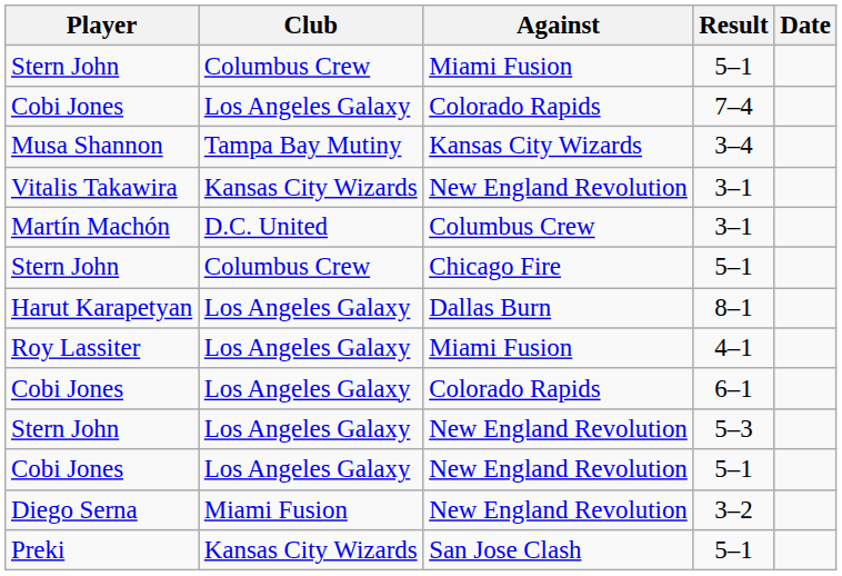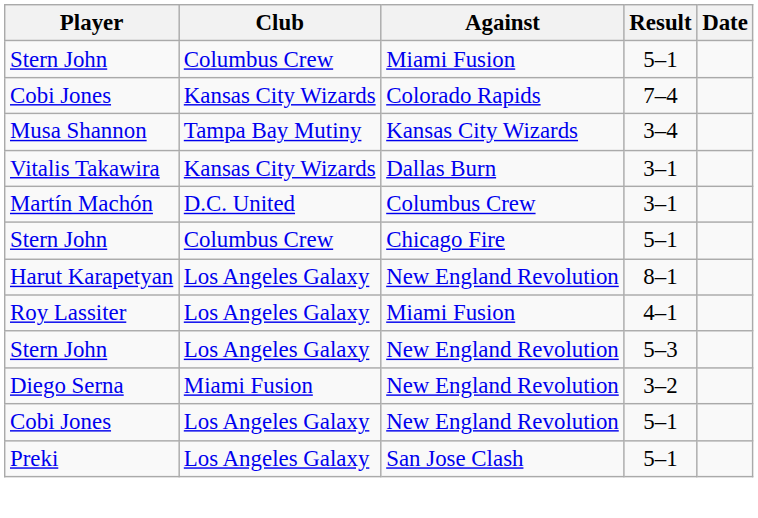Cobi Jones / 7–4 | Club: Los Angeles Galaxy -> Kansas City Wizards
Vitalis Takawira | Against: New England Revolution -> Dallas Burn
Harut Karapetyan | Against: Dallas Burn -> New England Revolution
- row: Cobi Jones | Los Angeles Galaxy | Colorado Rapids | 6–1
rows swapped: Cobi Jones / 5–1 <-> Diego Serna
Preki | Club: Kansas City Wizards -> Los Angeles Galaxy
